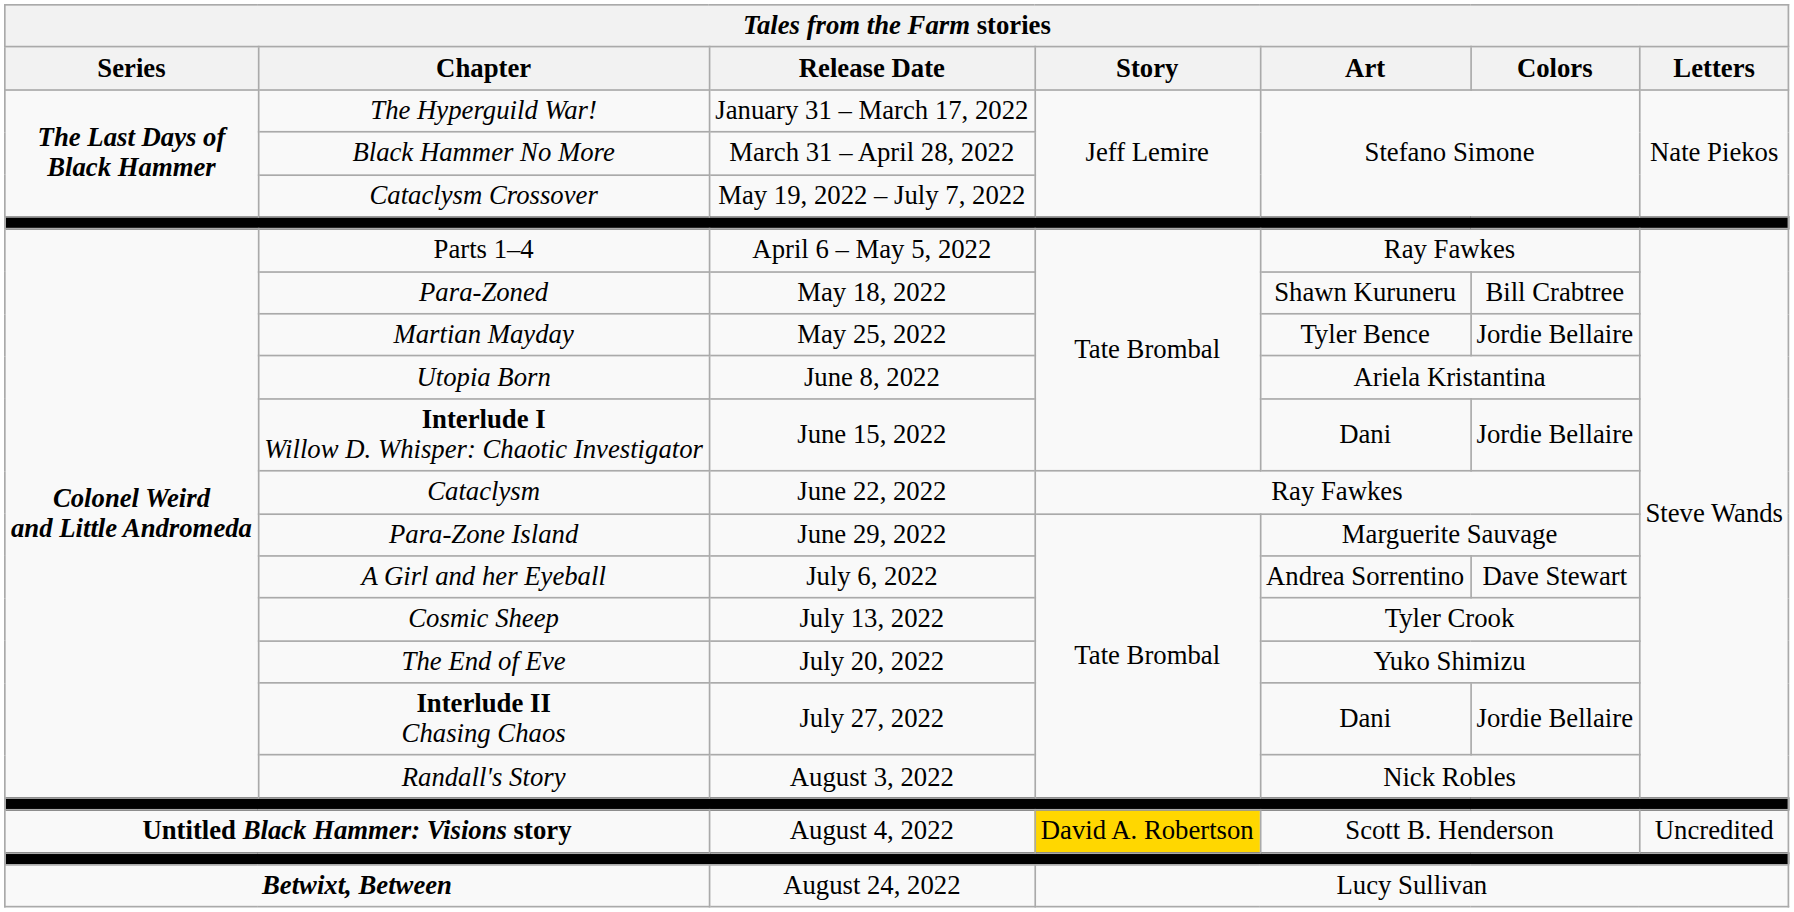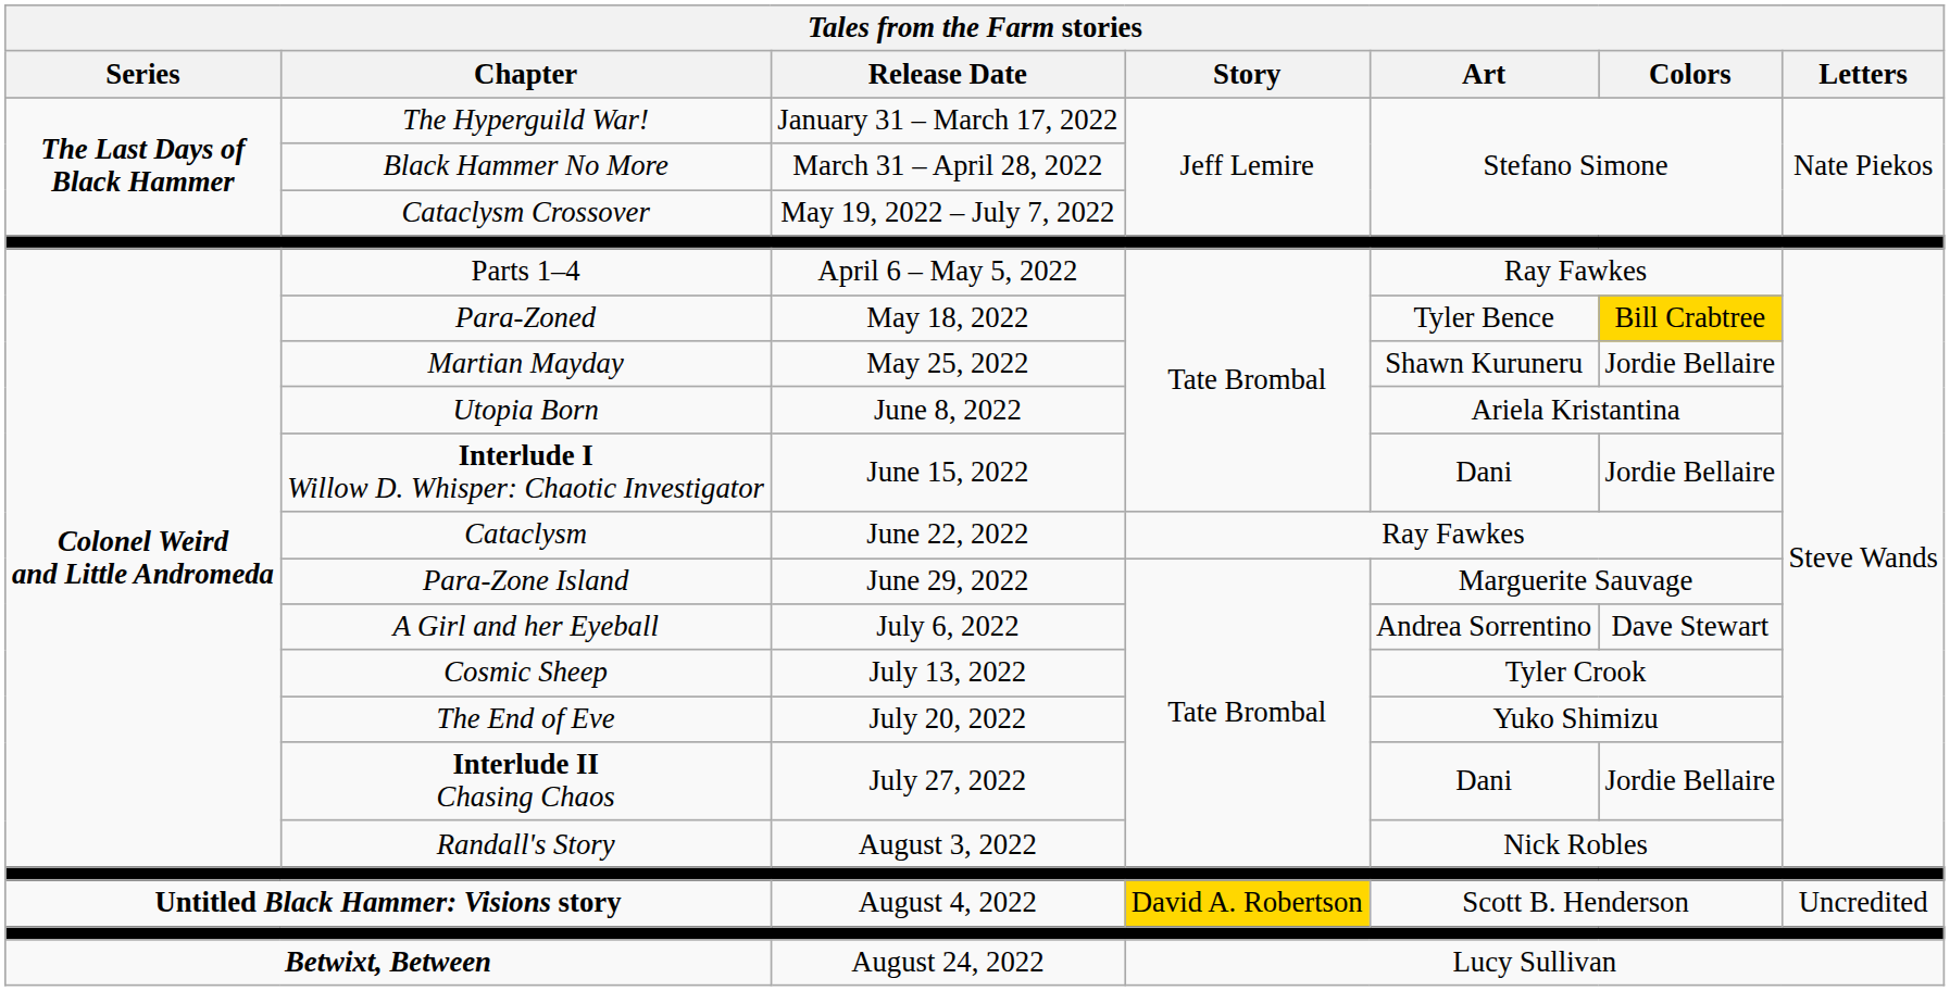Para-Zoned | Tales from the Farm stories / Art: Shawn Kuruneru -> Tyler Bence
Para-Zoned | Tales from the Farm stories / Colors: no background -> gold background
Martian Mayday | Tales from the Farm stories / Art: Tyler Bence -> Shawn Kuruneru
